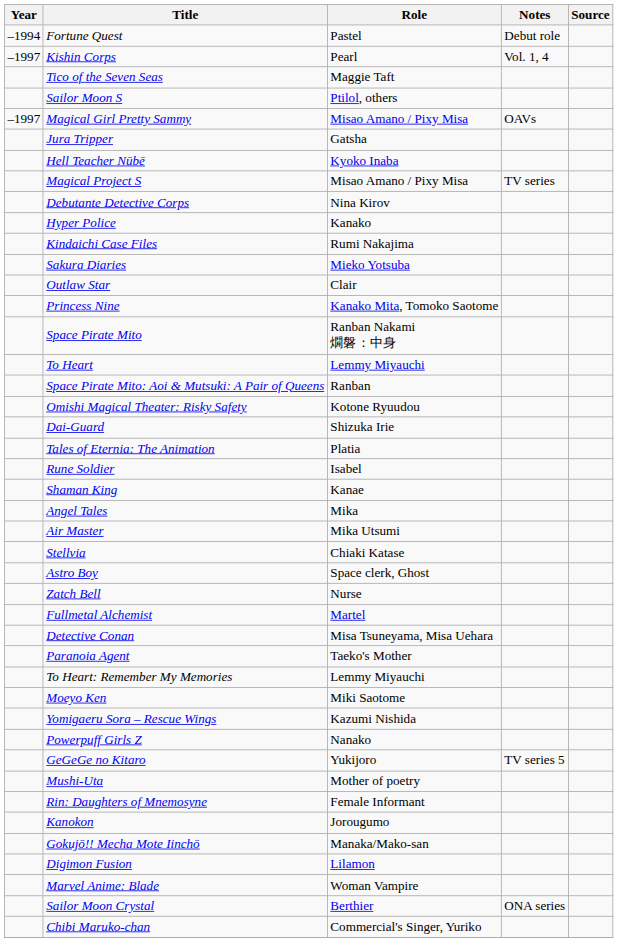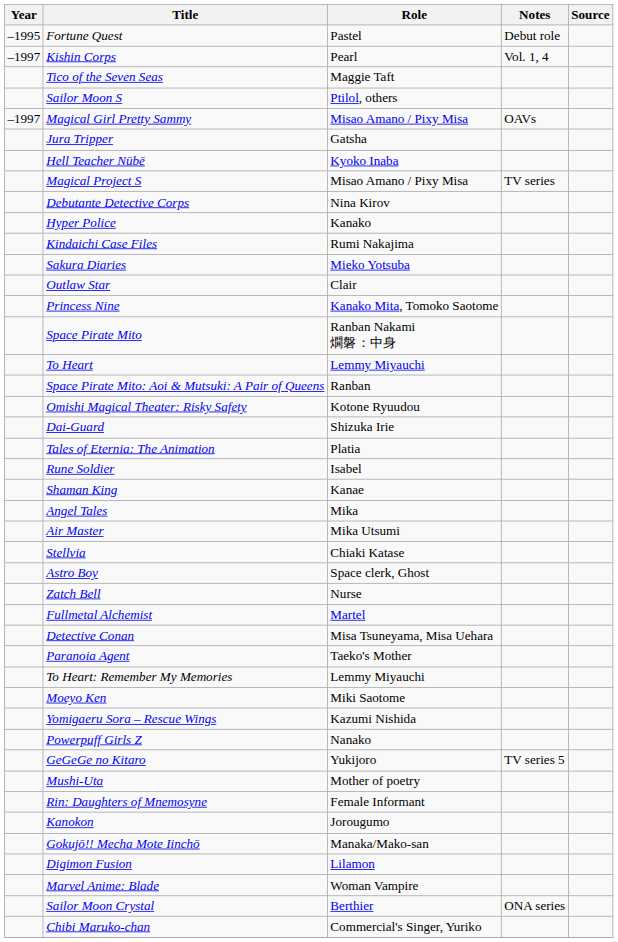Fortune Quest | Year: –1994 -> –1995
